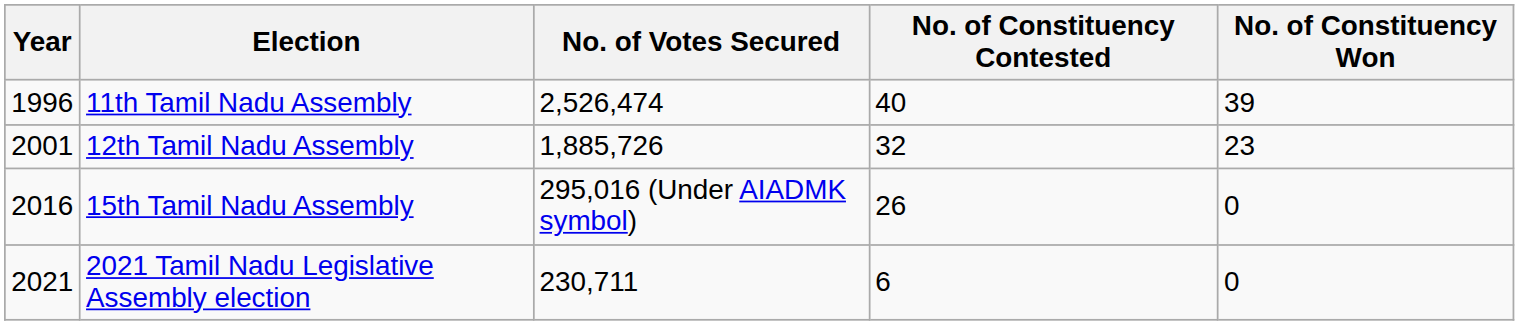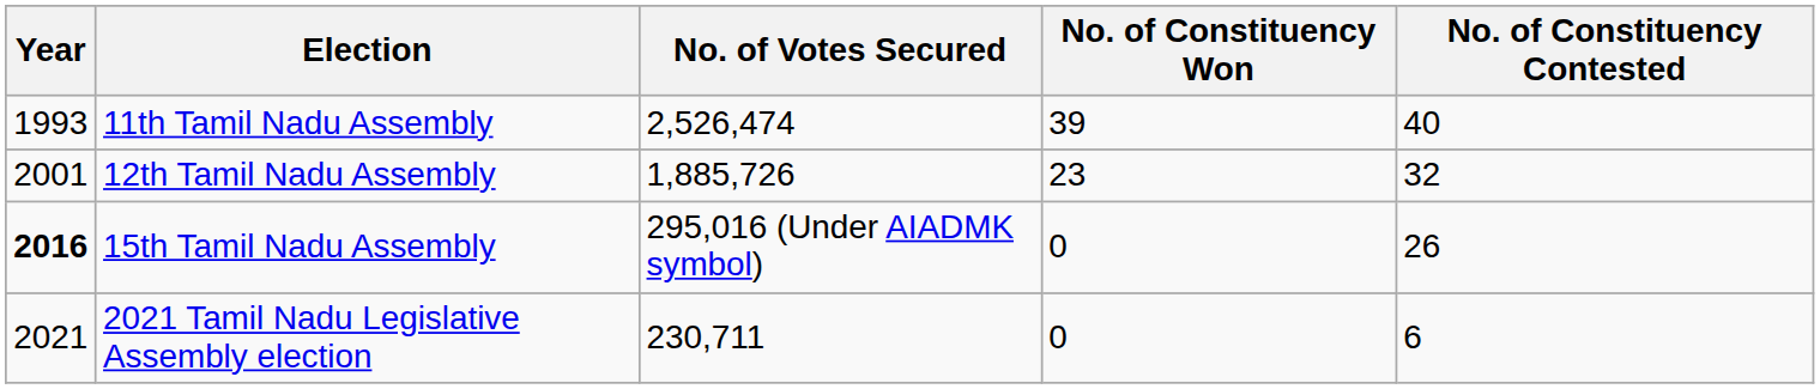columns swapped: No. of Constituency Contested <-> No. of Constituency Won
11th Tamil Nadu Assembly | Year: 1996 -> 1993
15th Tamil Nadu Assembly | Year: normal -> bold
